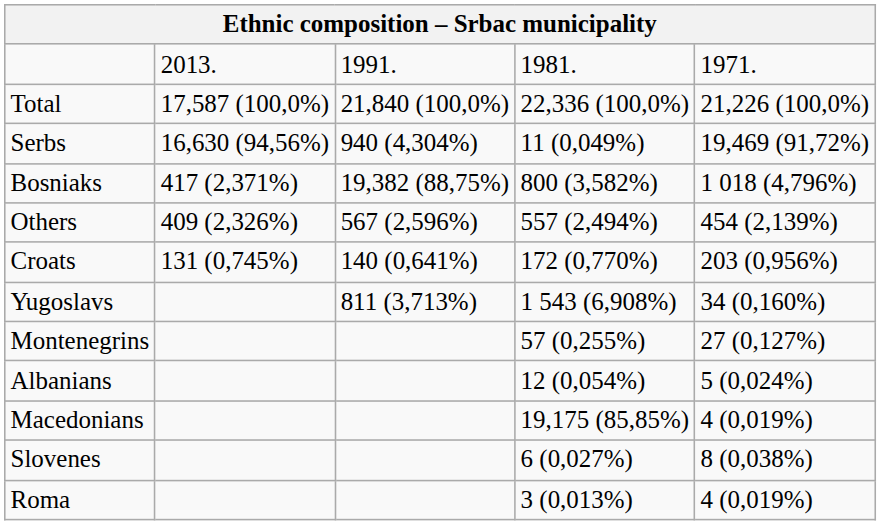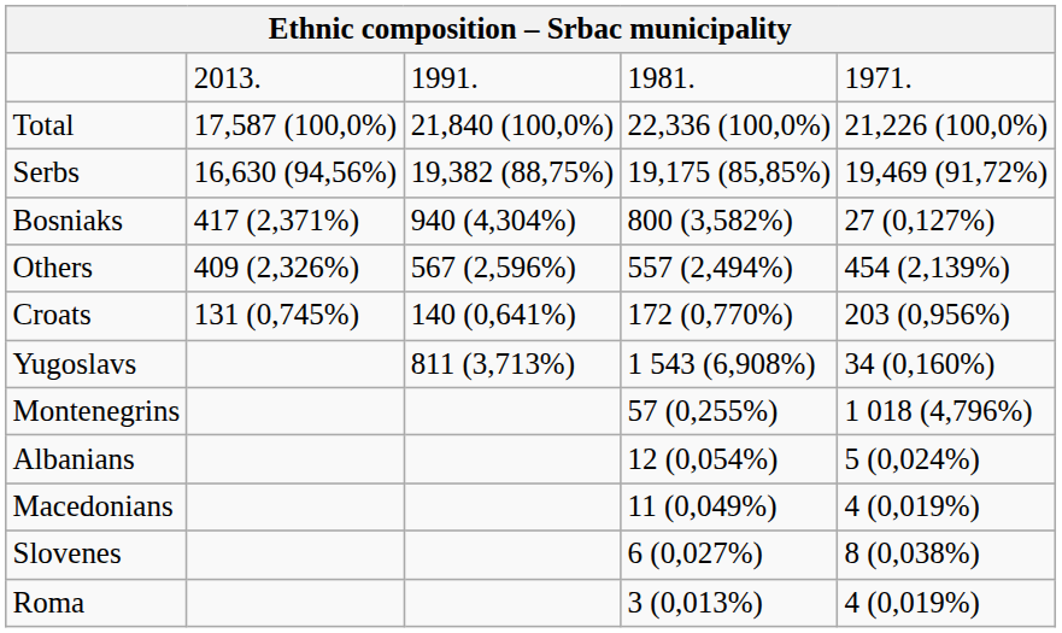Serbs | column 3: 940 (4,304%) -> 19,382 (88,75%)
Serbs | column 4: 11 (0,049%) -> 19,175 (85,85%)
Bosniaks | column 3: 19,382 (88,75%) -> 940 (4,304%)
Bosniaks | column 5: 1 018 (4,796%) -> 27 (0,127%)
Montenegrins | column 5: 27 (0,127%) -> 1 018 (4,796%)
Macedonians | column 4: 19,175 (85,85%) -> 11 (0,049%)
